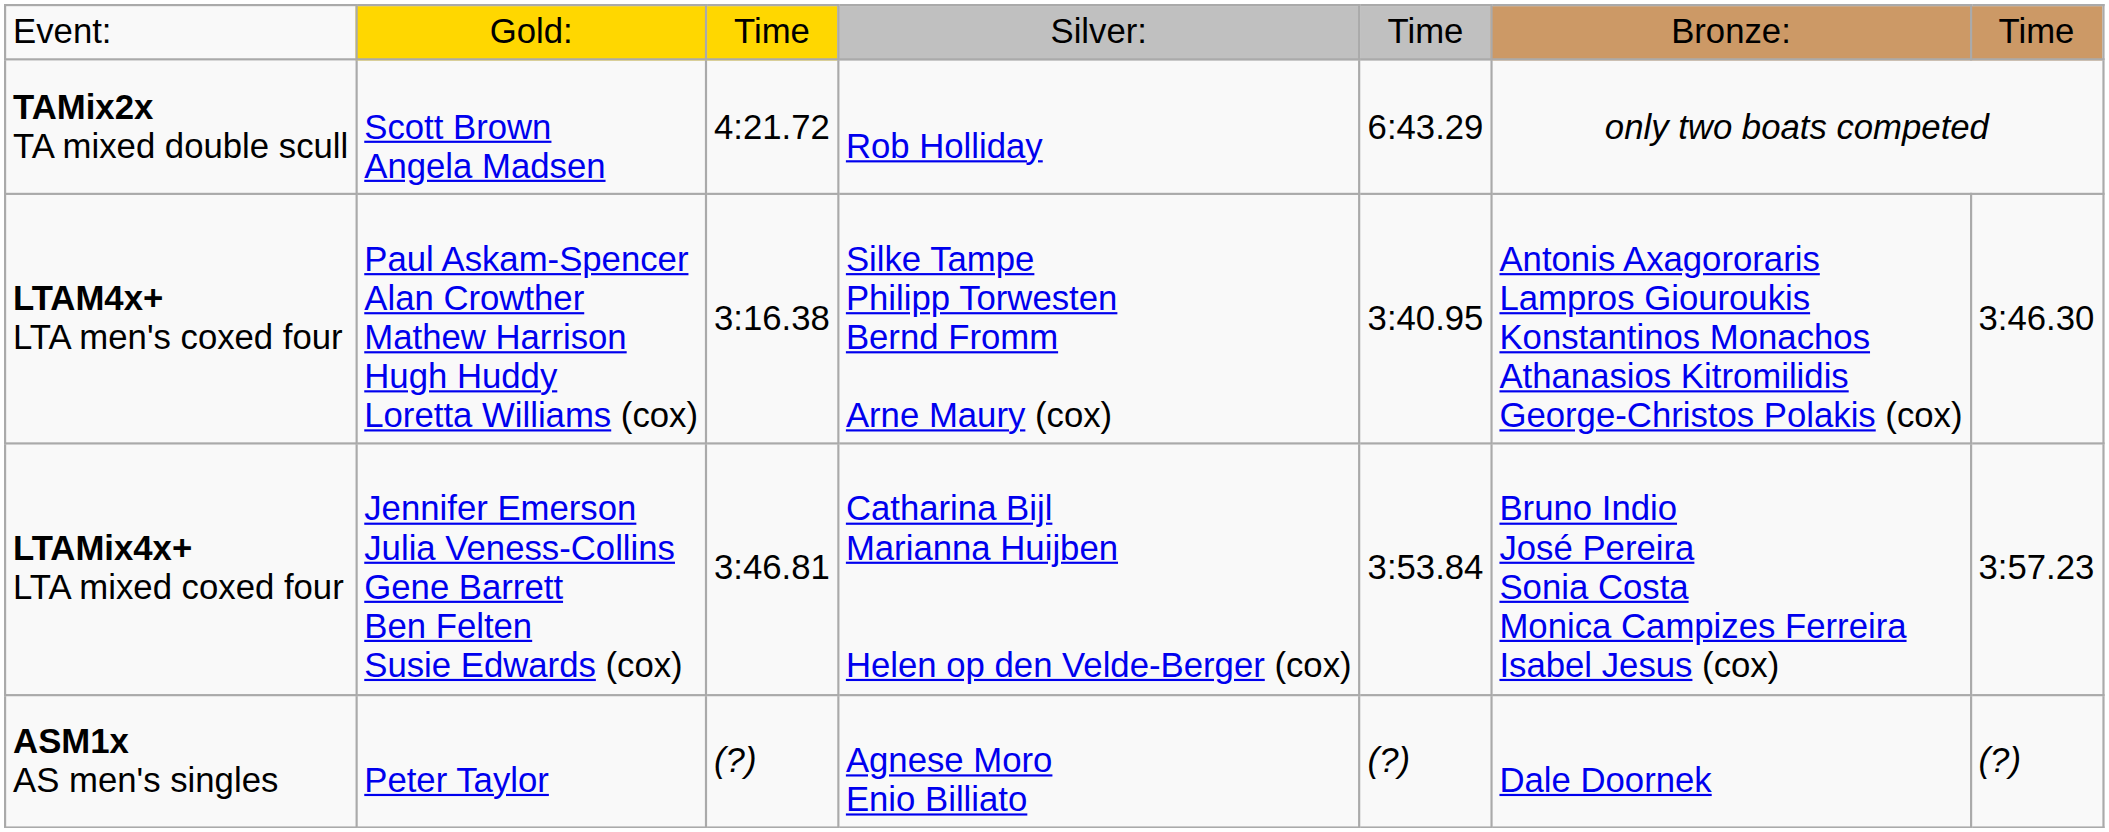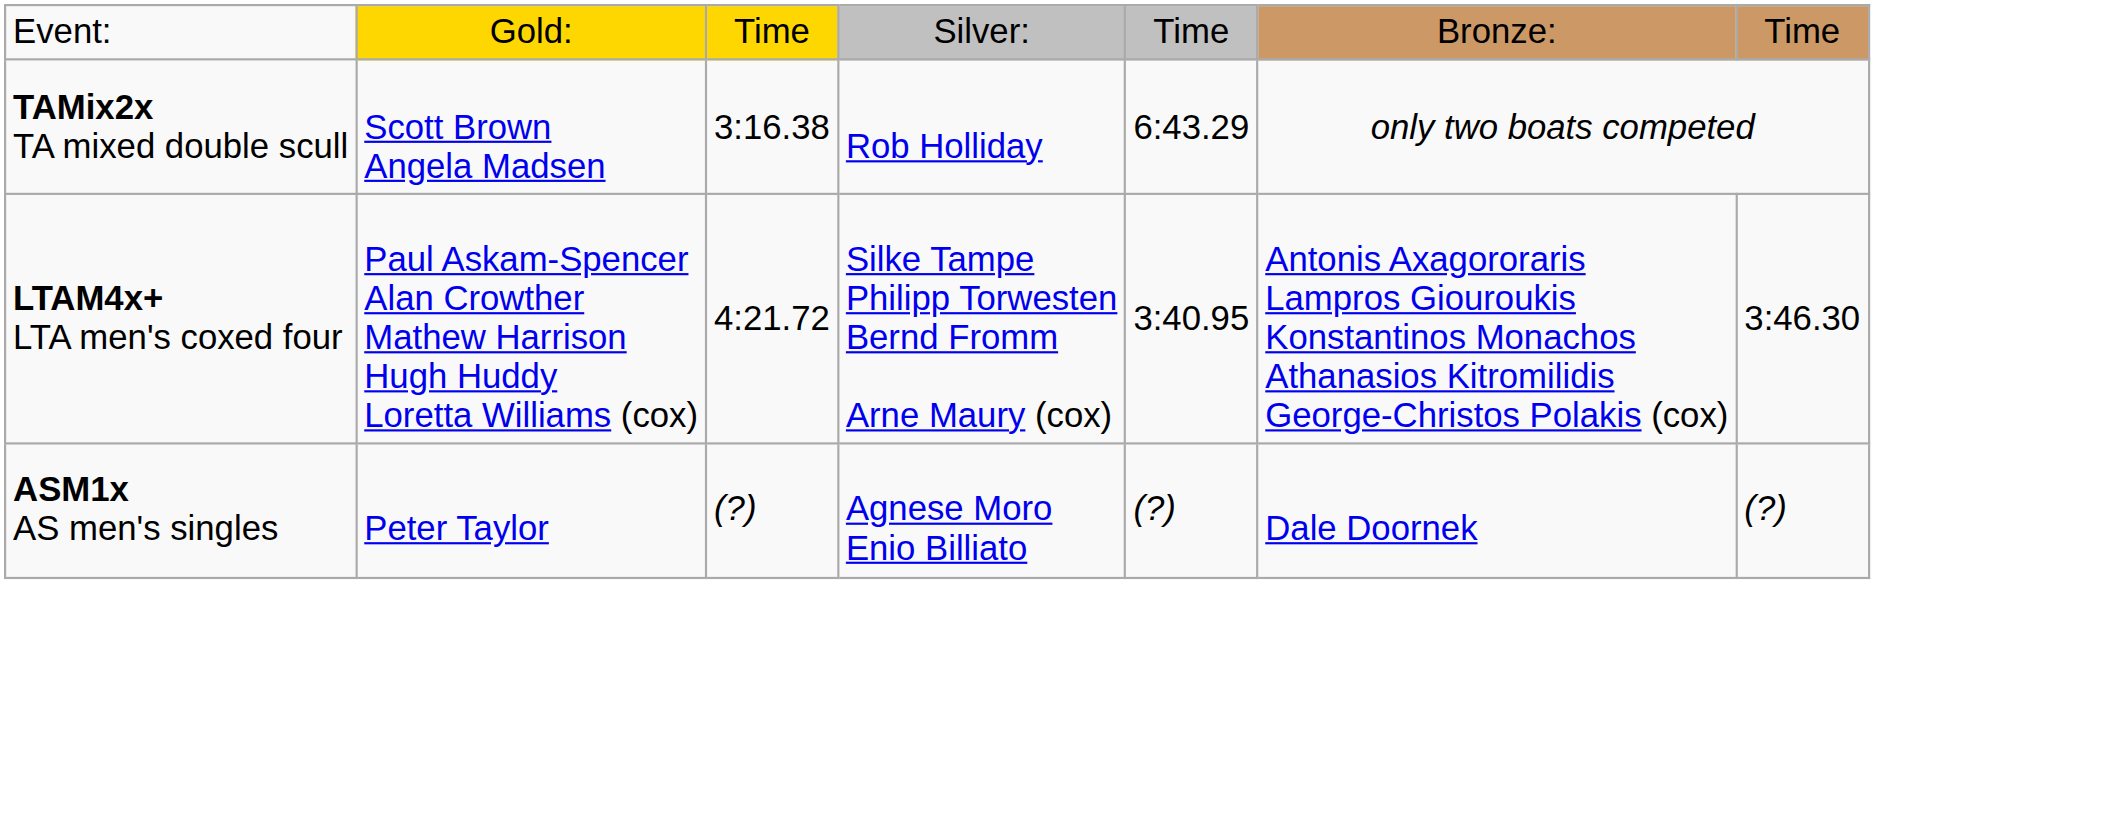TAMix2x TA mixed double scull | column 3: 4:21.72 -> 3:16.38
LTAM4x+ LTA men's coxed four | column 3: 3:16.38 -> 4:21.72
- row: LTAMix4x+ LTA mixed coxed four | Jennifer Emerson Julia Veness-Collins Gene Barrett Ben Felten Susie Edwards (cox) | 3:46.81 | Catharina Bijl Marianna Huijben Helen op den Velde-Berger (cox) | 3:53.84 | Bruno Indio José Pereira Sonia Costa Monica Campizes Ferreira Isabel Jesus (cox) | 3:57.23
